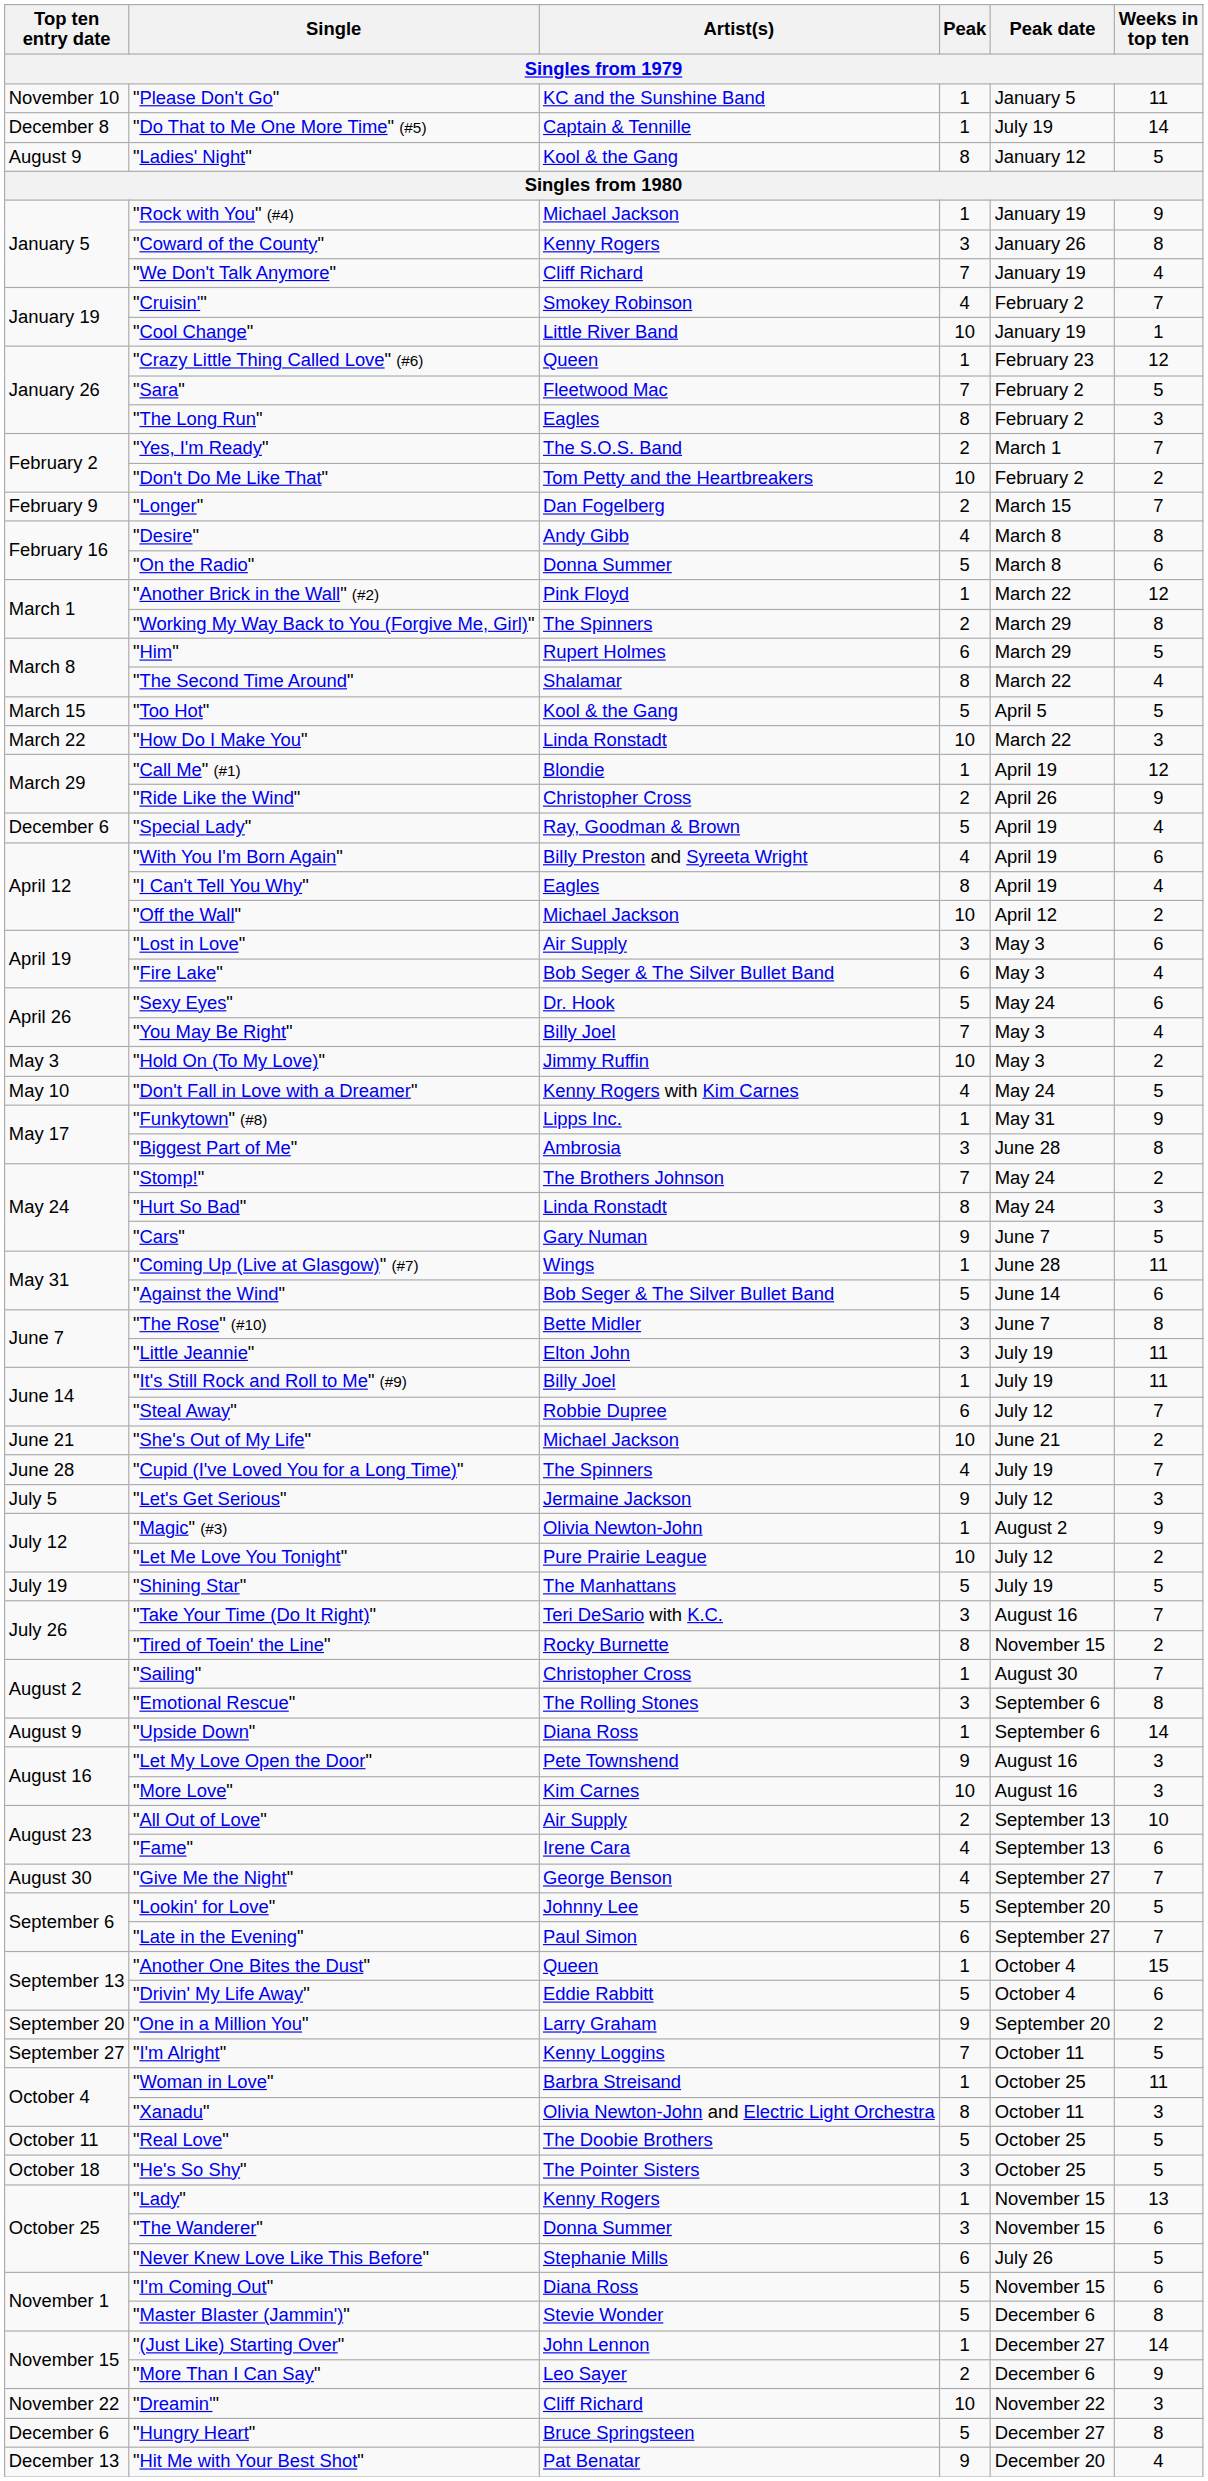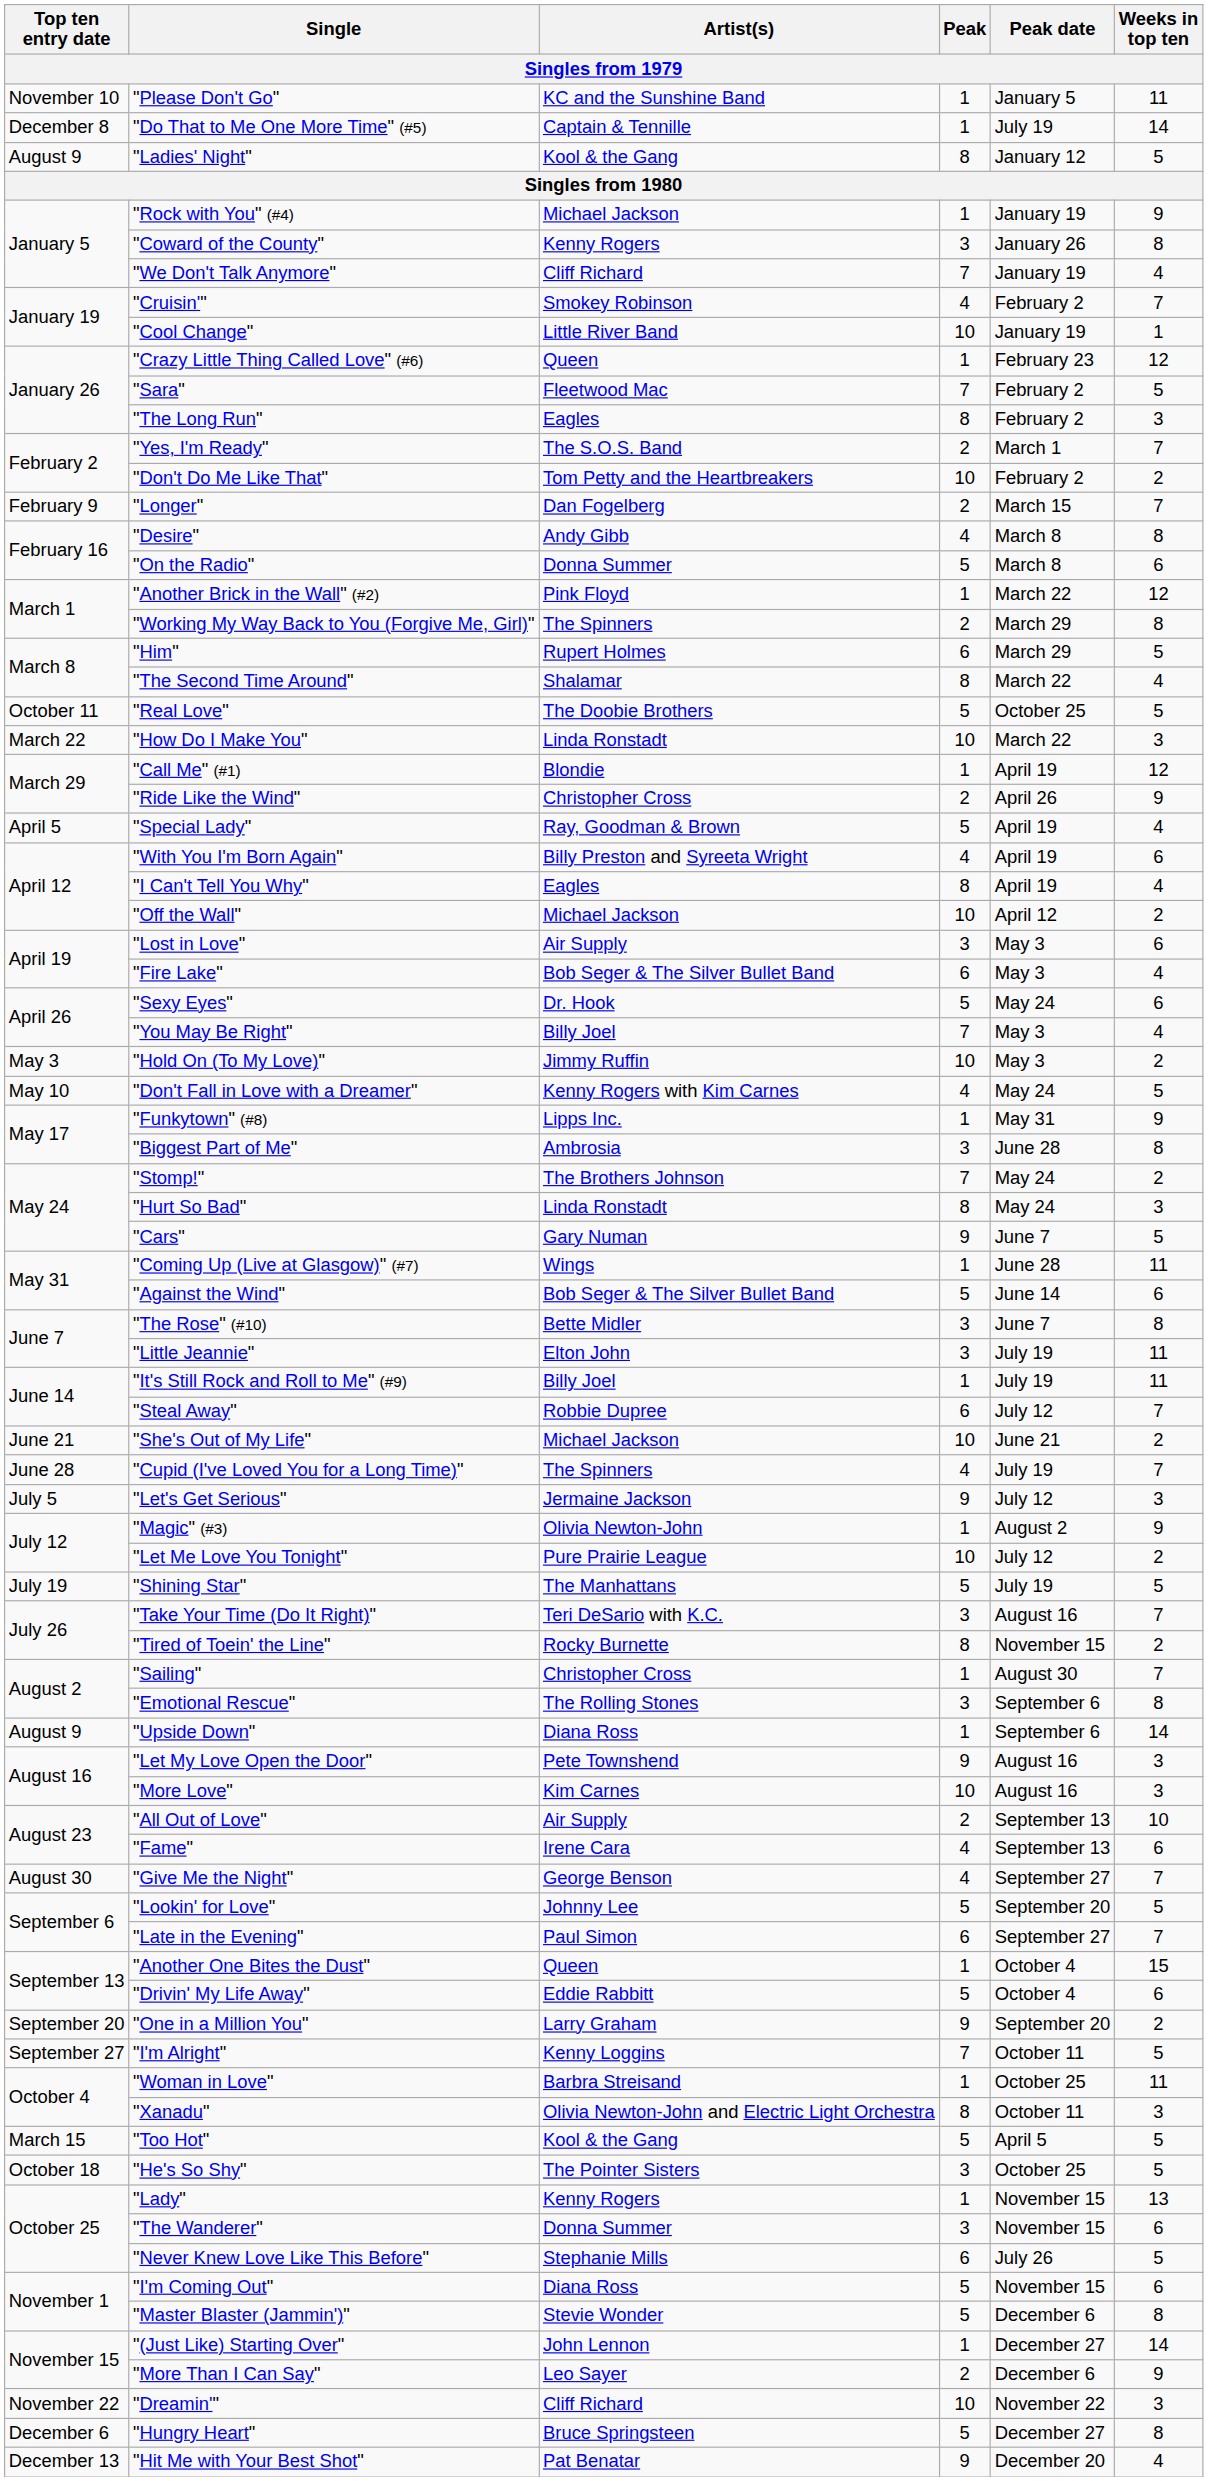rows swapped: "Too Hot" <-> "Real Love"
"Special Lady" | Top ten entry date: December 6 -> April 5
